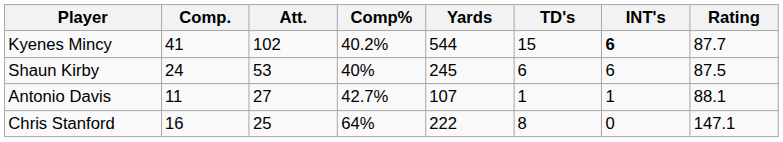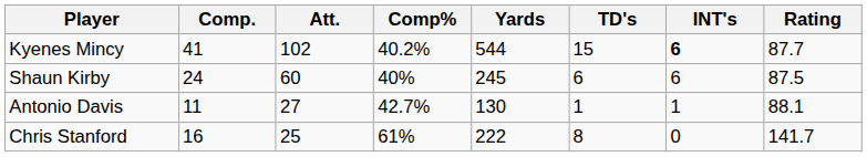Shaun Kirby | Att.: 53 -> 60
Antonio Davis | Yards: 107 -> 130
Chris Stanford | Comp%: 64% -> 61%
Chris Stanford | Rating: 147.1 -> 141.7
